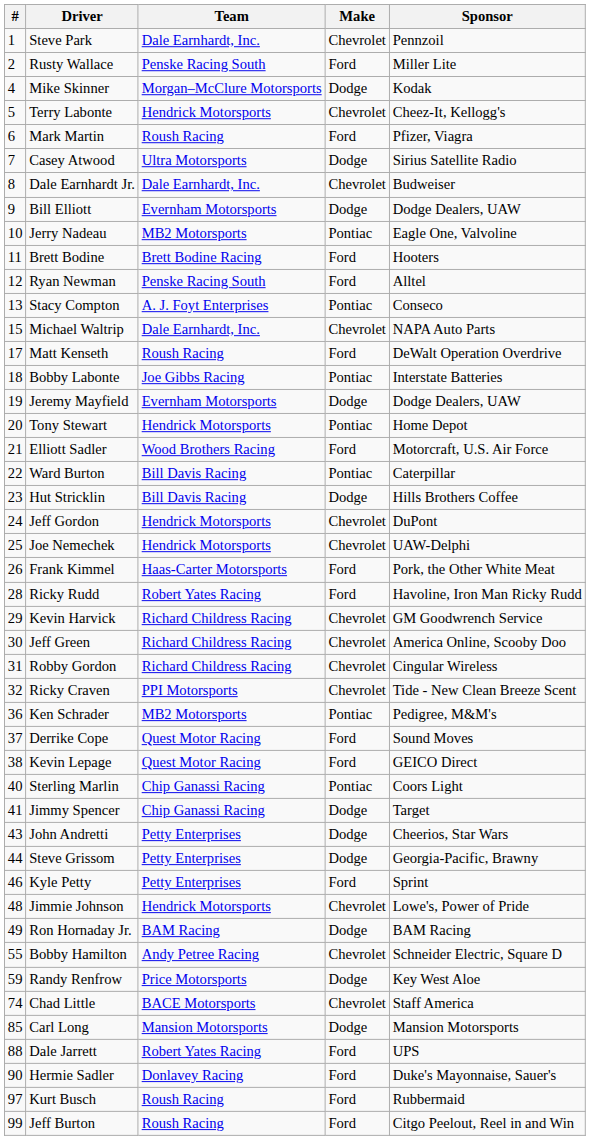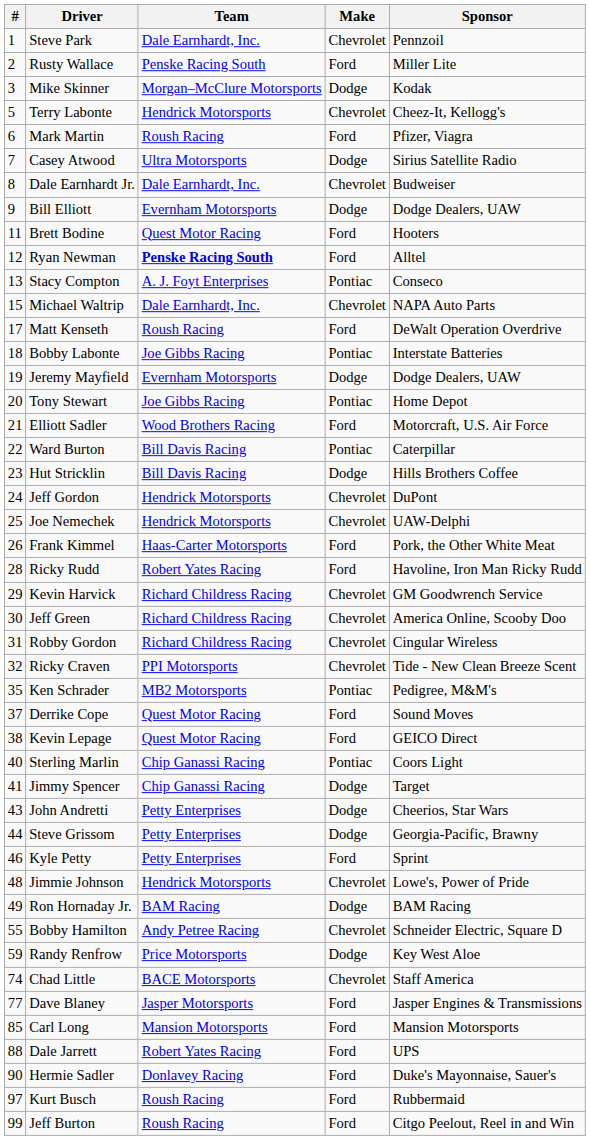Mike Skinner | #: 4 -> 3
- row: 10 | Jerry Nadeau | MB2 Motorsports | Pontiac | Eagle One, Valvoline
Brett Bodine | Team: Brett Bodine Racing -> Quest Motor Racing
Ryan Newman | Team: normal -> bold
Tony Stewart | Team: Hendrick Motorsports -> Joe Gibbs Racing
Ken Schrader | #: 36 -> 35
+ row: 77 | Dave Blaney | Jasper Motorsports | Ford | Jasper Engines & Transmissions
Carl Long | Make: Dodge -> Ford
